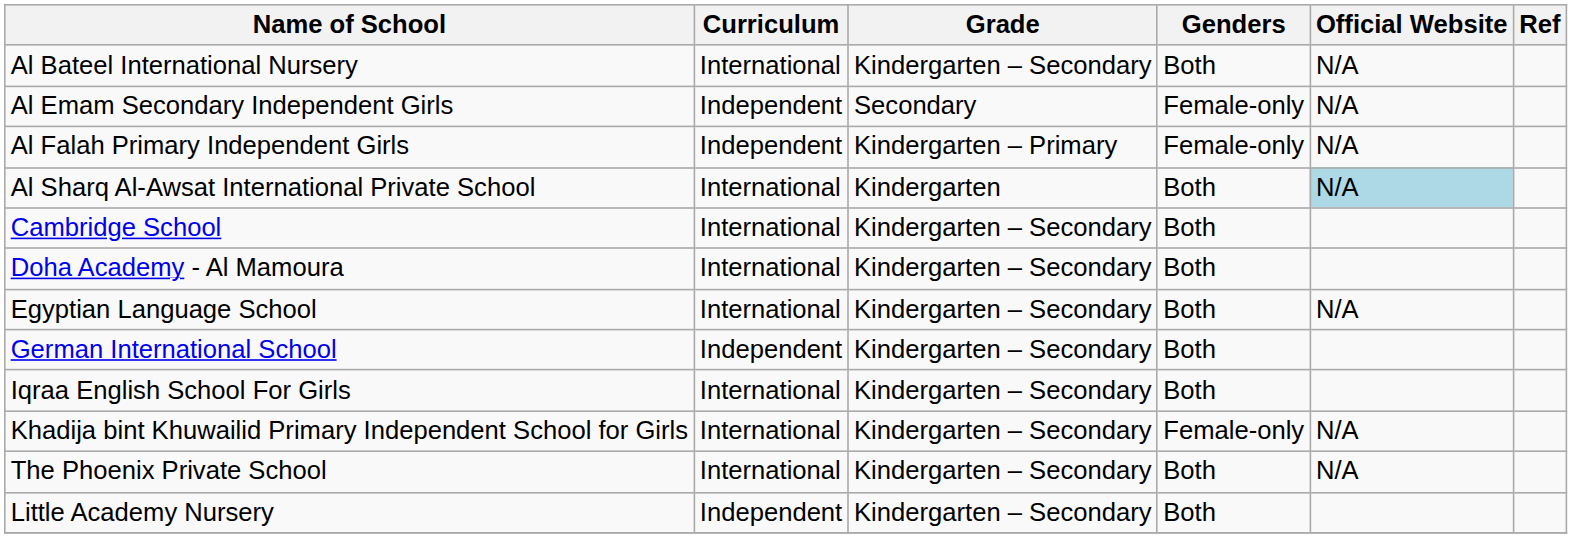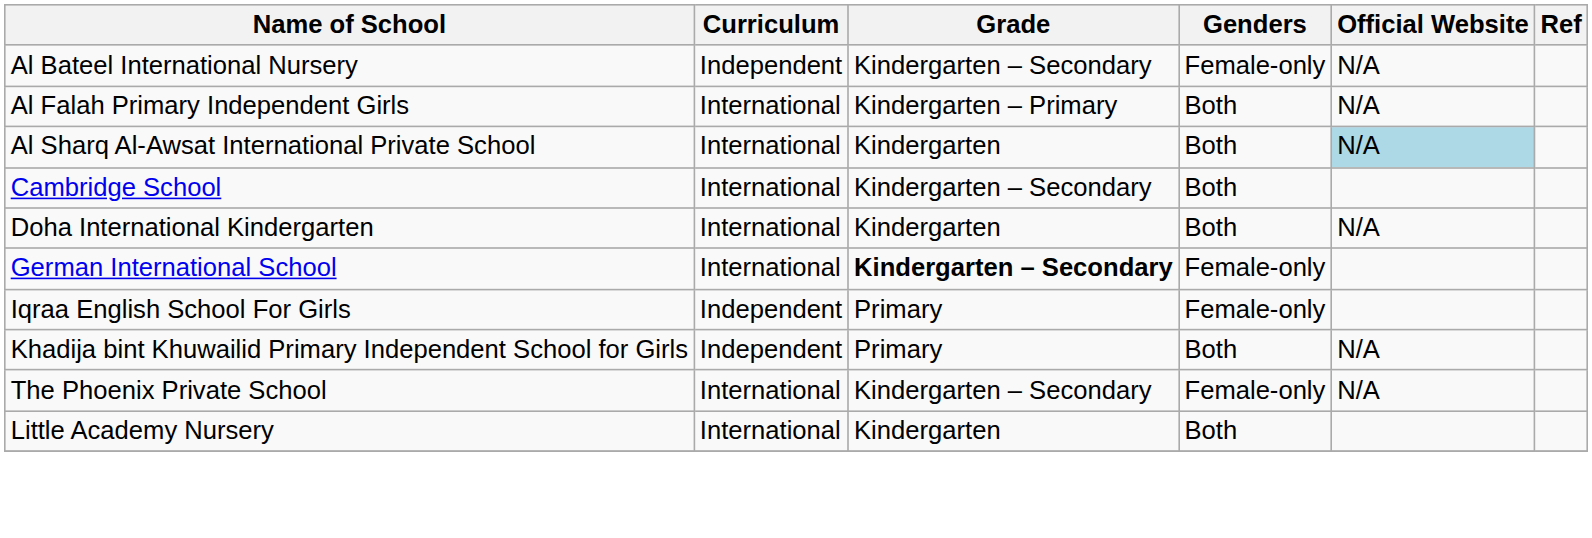Al Bateel International Nursery | Curriculum: International -> Independent
Al Bateel International Nursery | Genders: Both -> Female-only
- row: Al Emam Secondary Independent Girls | Independent | Secondary | Female-only | N/A
Al Falah Primary Independent Girls | Curriculum: Independent -> International
Al Falah Primary Independent Girls | Genders: Female-only -> Both
- row: Doha Academy - Al Mamoura | International | Kindergarten – Secondary | Both
+ row: Doha International Kindergarten | International | Kindergarten | Both | N/A
- row: Egyptian Language School | International | Kindergarten – Secondary | Both | N/A
German International School | Curriculum: Independent -> International
German International School | Grade: normal -> bold
German International School | Genders: Both -> Female-only
Iqraa English School For Girls | Curriculum: International -> Independent
Iqraa English School For Girls | Grade: Kindergarten – Secondary -> Primary
Iqraa English School For Girls | Genders: Both -> Female-only
Khadija bint Khuwailid Primary Independent School for Girls | Curriculum: International -> Independent
Khadija bint Khuwailid Primary Independent School for Girls | Grade: Kindergarten – Secondary -> Primary
Khadija bint Khuwailid Primary Independent School for Girls | Genders: Female-only -> Both
The Phoenix Private School | Genders: Both -> Female-only
Little Academy Nursery | Curriculum: Independent -> International
Little Academy Nursery | Grade: Kindergarten – Secondary -> Kindergarten
